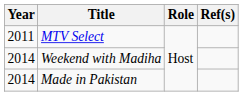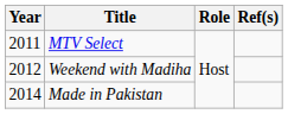Weekend with Madiha | Year: 2014 -> 2012
